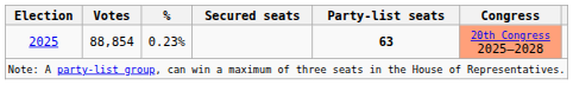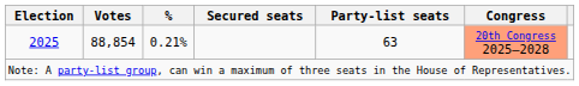2025 | %: 0.23% -> 0.21%
2025 | Party-list seats: bold -> normal
